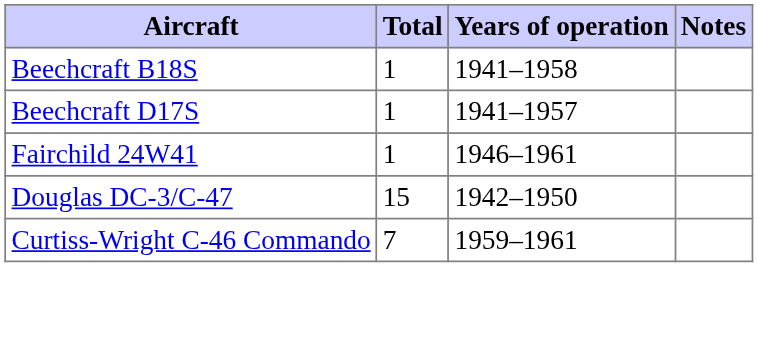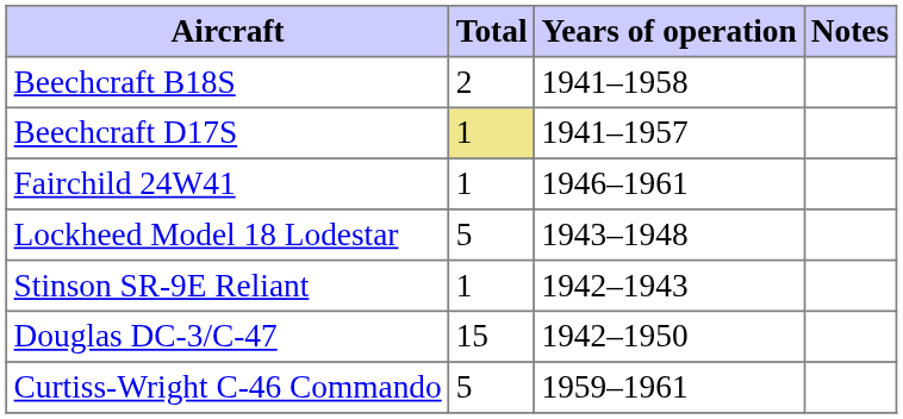Beechcraft B18S | Total: 1 -> 2
Beechcraft D17S | Total: no background -> khaki background
+ row: Lockheed Model 18 Lodestar | 5 | 1943–1948
+ row: Stinson SR-9E Reliant | 1 | 1942–1943
Curtiss-Wright C-46 Commando | Total: 7 -> 5
